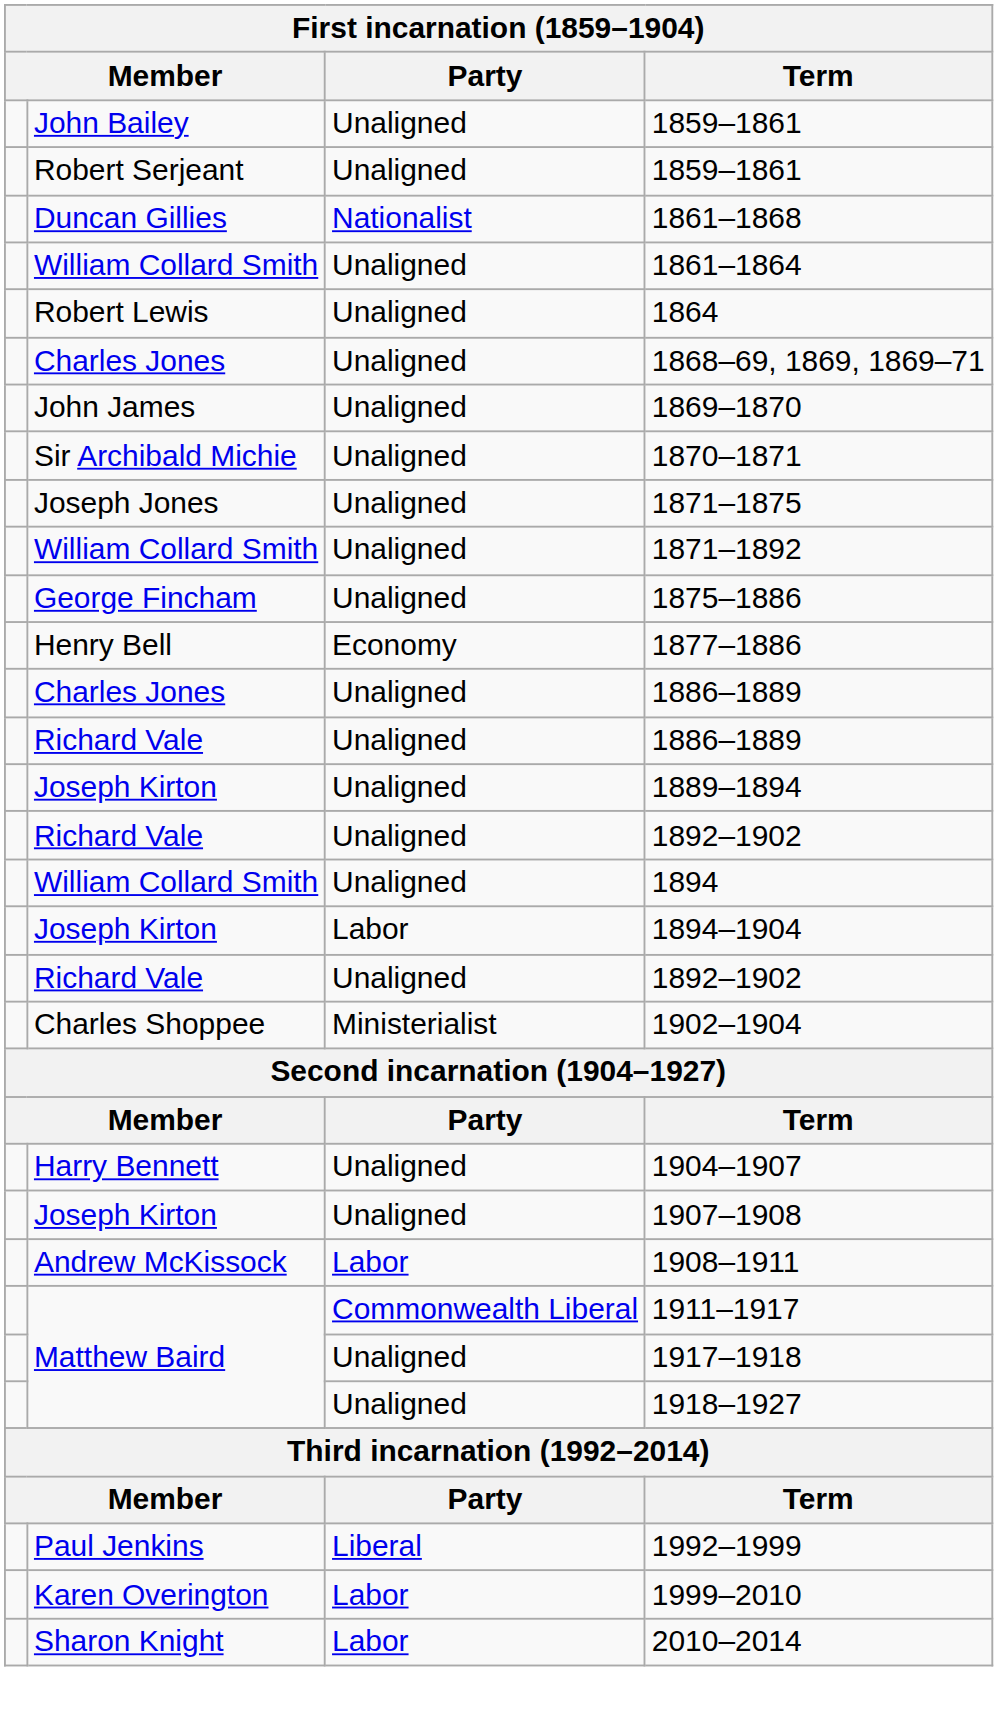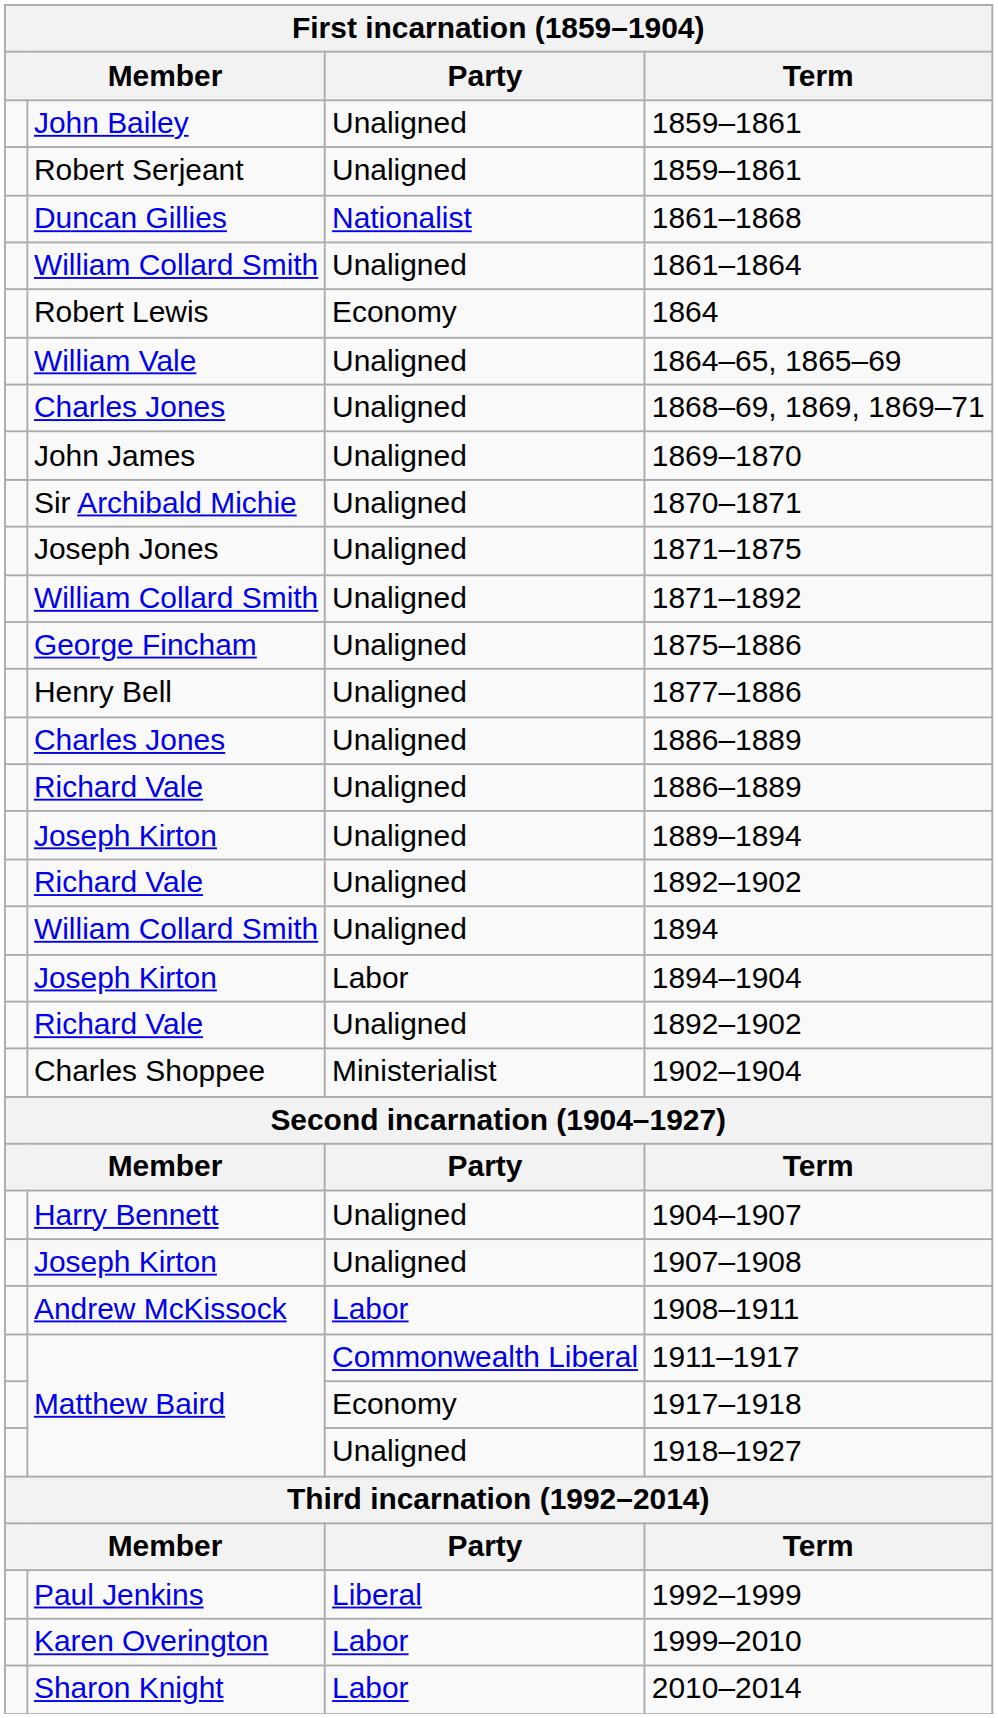1864 | Party: Unaligned -> Economy
+ row: William Vale | Unaligned | 1864–65, 1865–69
1877–1886 | Party: Economy -> Unaligned
1917–1918 | Party: Unaligned -> Economy
